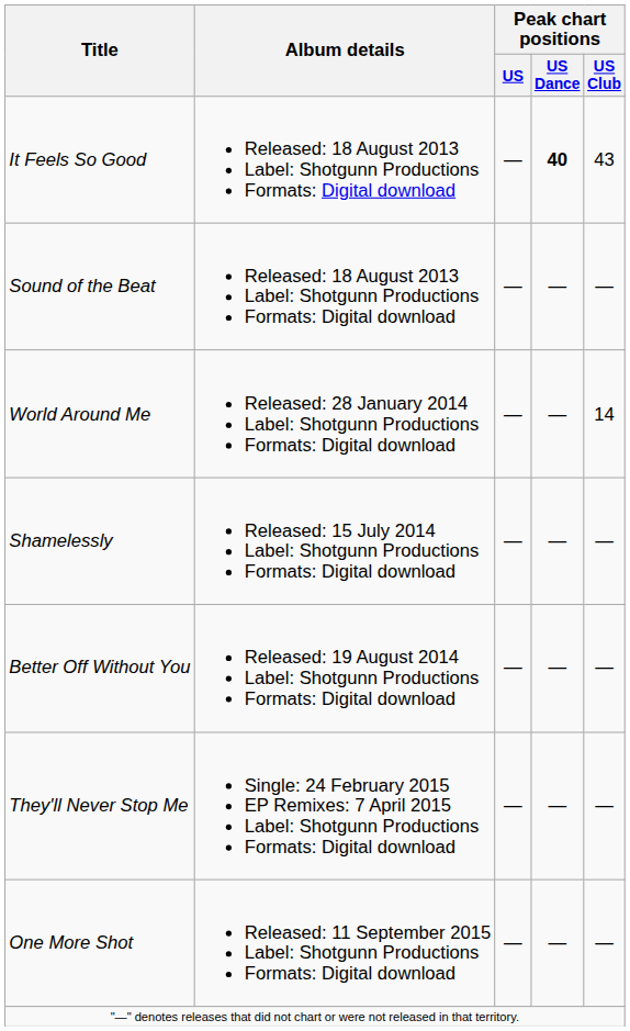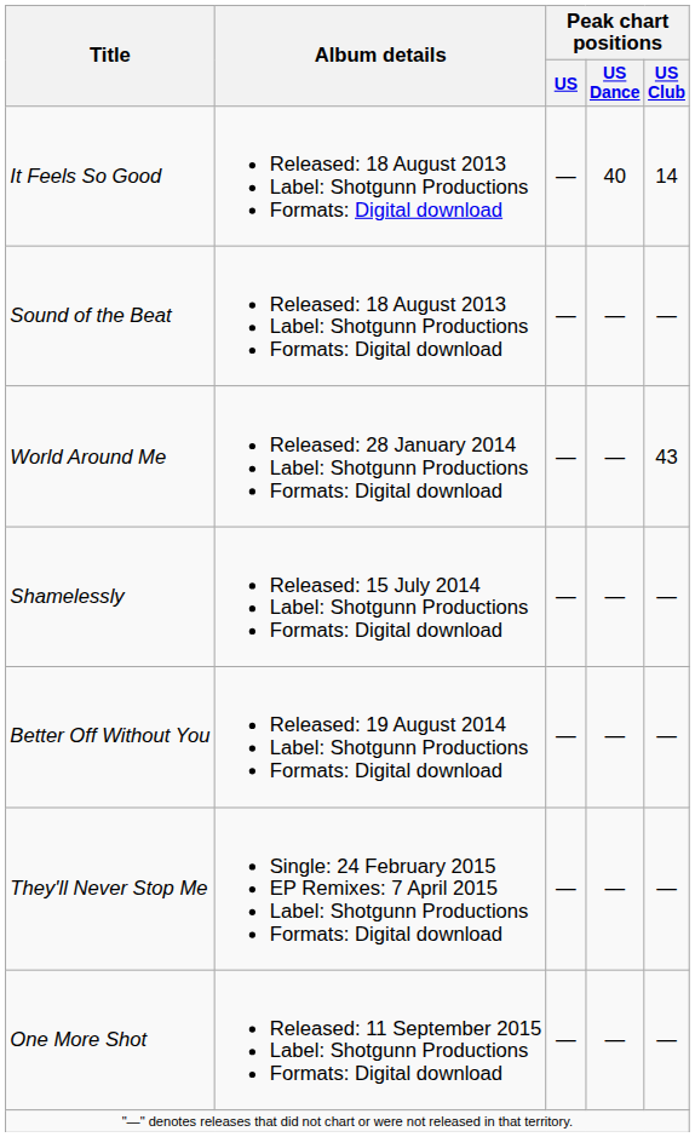It Feels So Good | Peak chart positions / US Dance: bold -> normal
It Feels So Good | Peak chart positions / US Club: 43 -> 14
World Around Me | Peak chart positions / US Club: 14 -> 43
